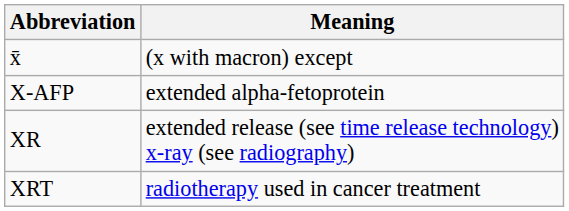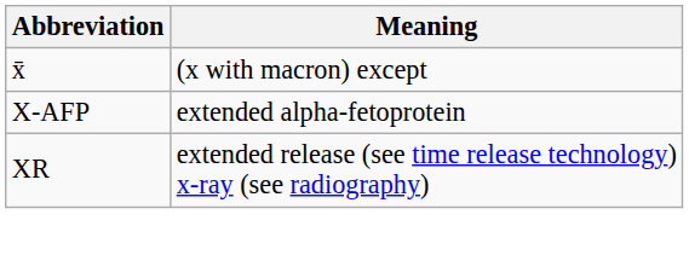- row: XRT | radiotherapy used in cancer treatment
